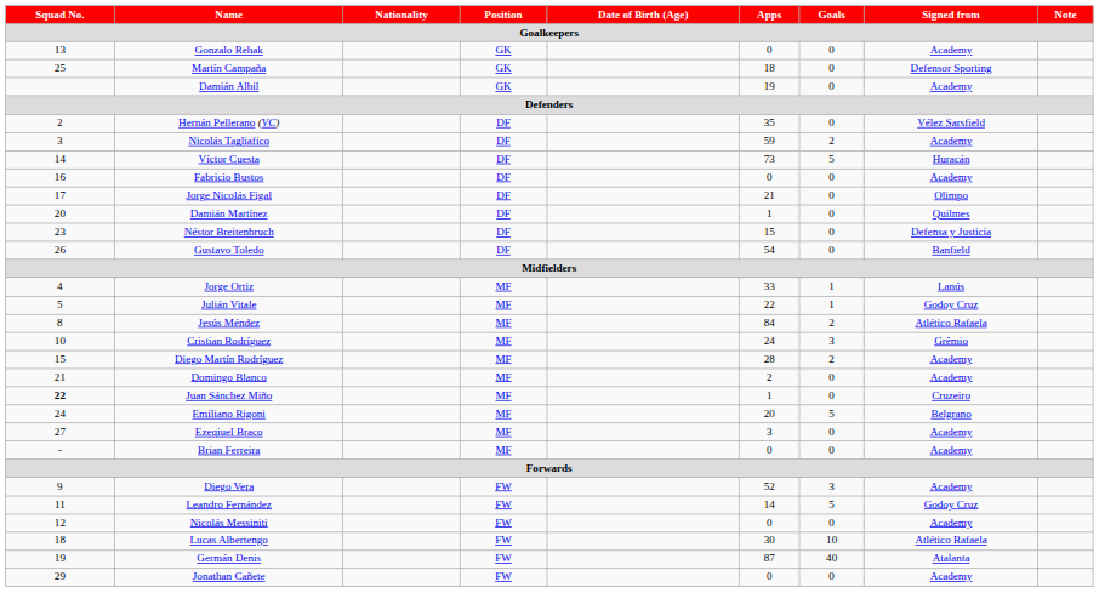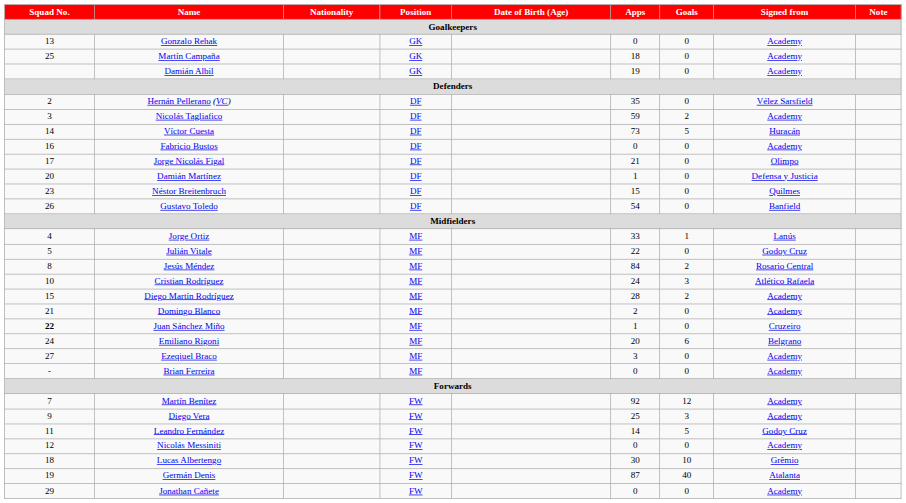Martín Campaña | Signed from: Defensor Sporting -> Academy
Damián Martínez | Signed from: Quilmes -> Defensa y Justicia
Néstor Breitenbruch | Signed from: Defensa y Justicia -> Quilmes
Julián Vitale | Goals: 1 -> 0
Jesús Méndez | Signed from: Atlético Rafaela -> Rosario Central
Cristian Rodríguez | Signed from: Grêmio -> Atlético Rafaela
Emiliano Rigoni | Goals: 5 -> 6
+ row: 7 | Martín Benítez | FW | 92 | 12 | Academy
Diego Vera | Apps: 52 -> 25
Lucas Albertengo | Signed from: Atlético Rafaela -> Grêmio
